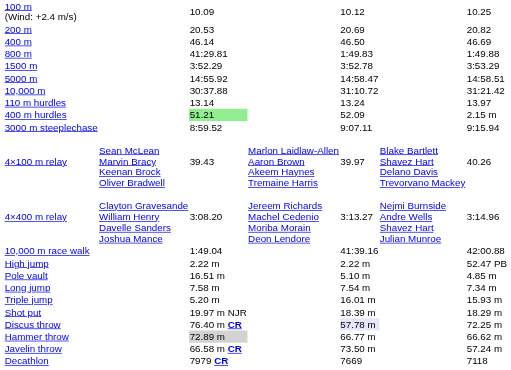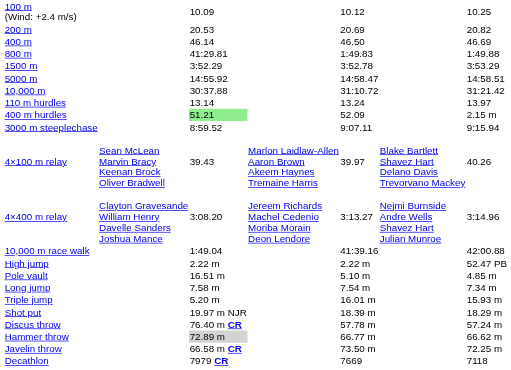Discus throw | column 5: lavender background -> no background
Discus throw | column 7: 72.25 m -> 57.24 m
Javelin throw | column 7: 57.24 m -> 72.25 m
